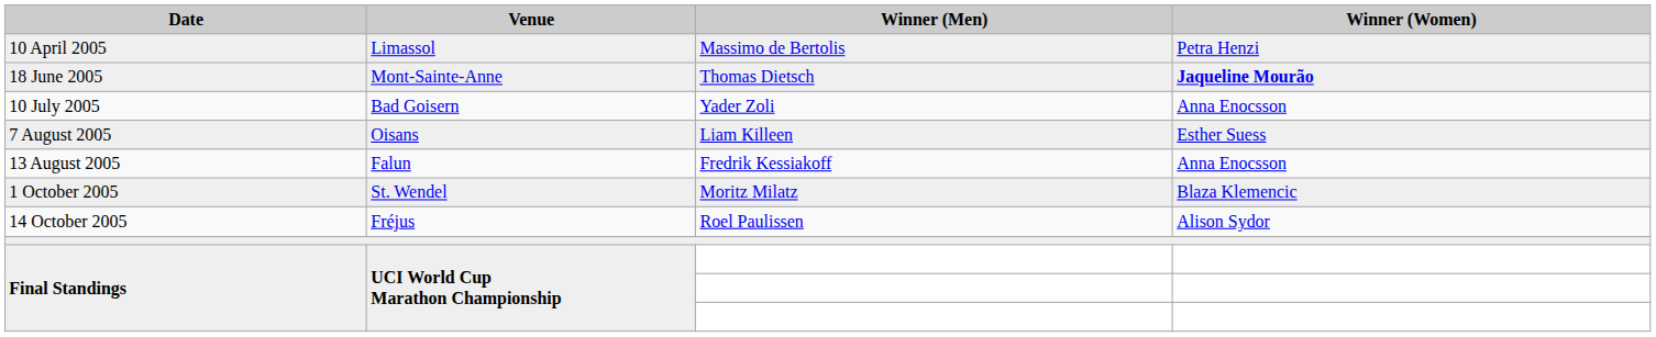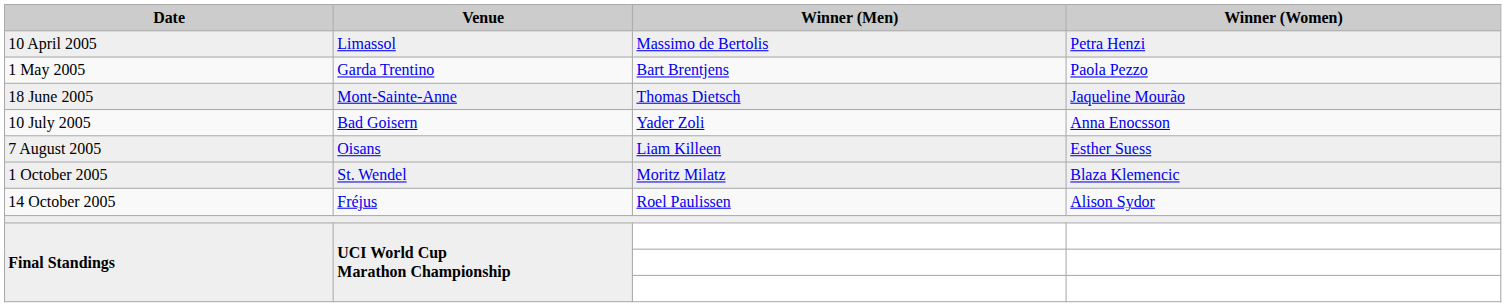+ row: 1 May 2005 | Garda Trentino | Bart Brentjens | Paola Pezzo
18 June 2005 | Winner (Women): bold -> normal
- row: 13 August 2005 | Falun | Fredrik Kessiakoff | Anna Enocsson
